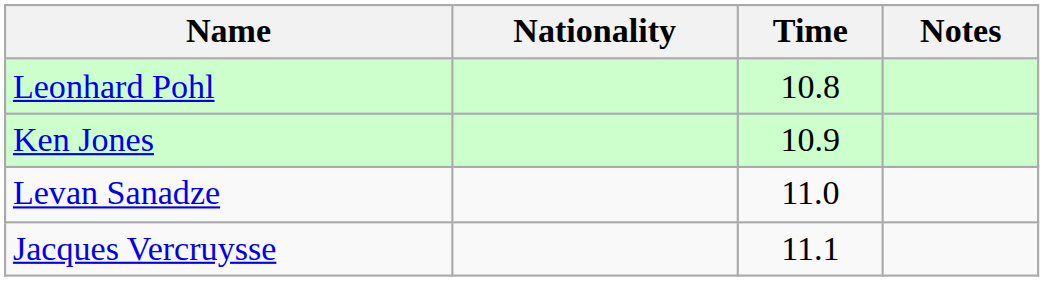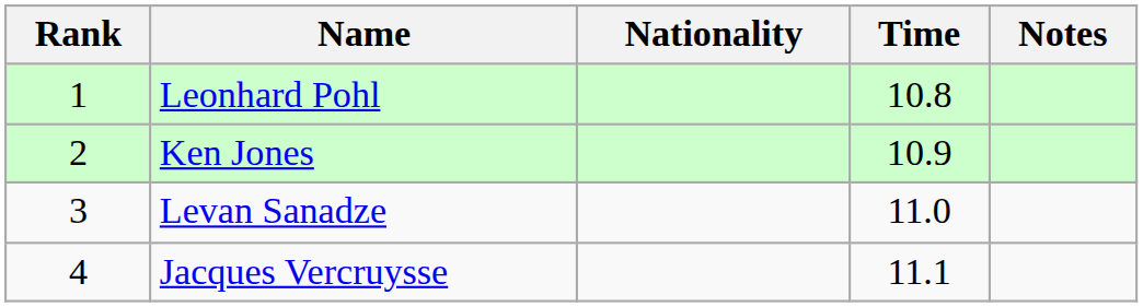+ column: Rank | 1 | 2 | 3 | 4
